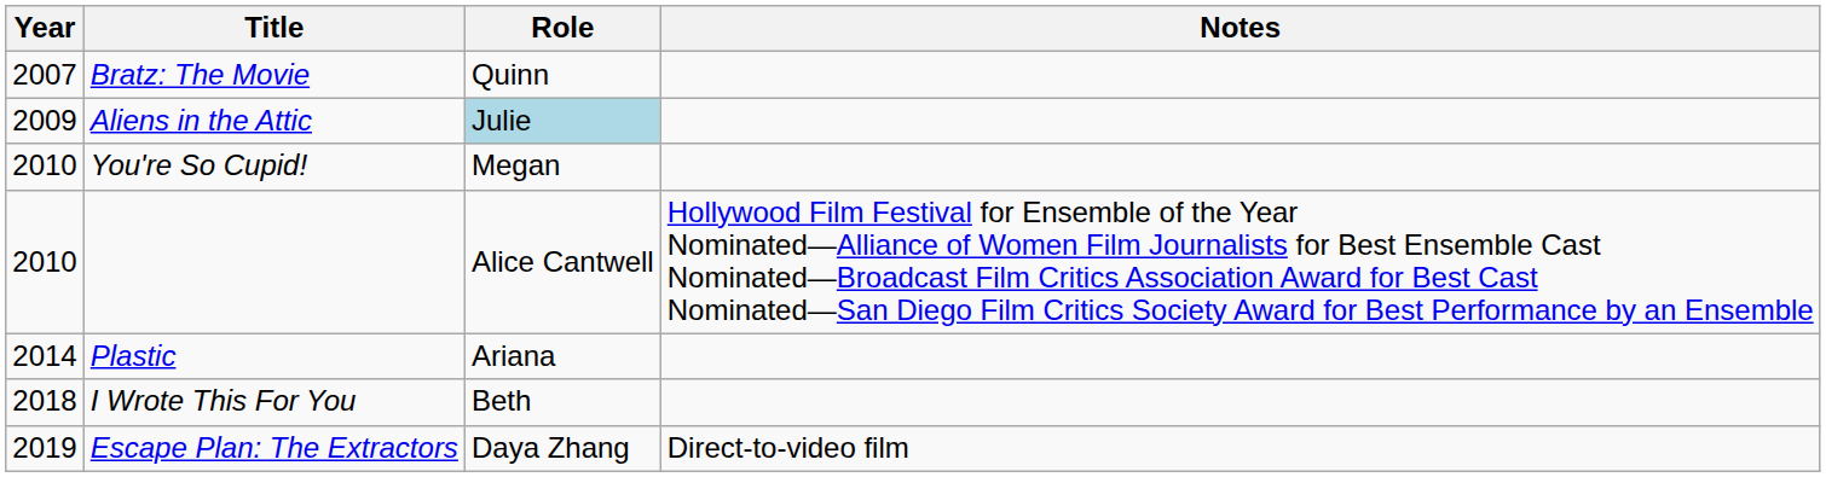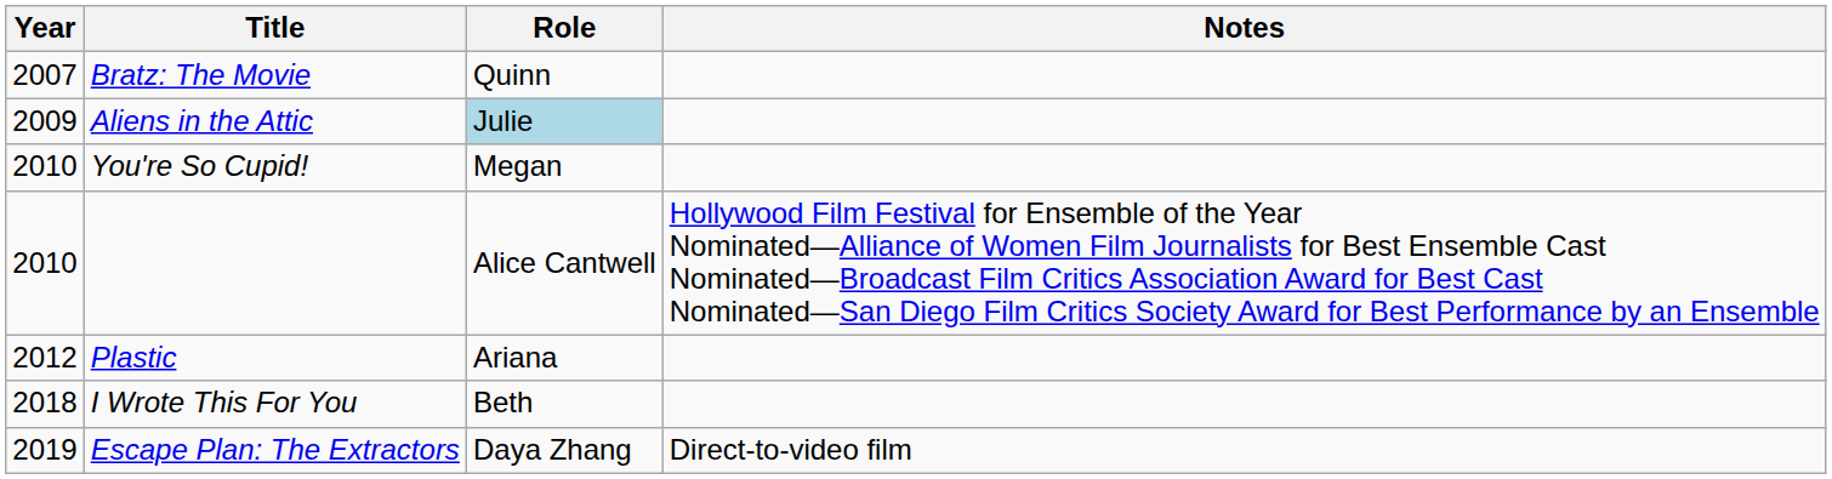Plastic | Year: 2014 -> 2012
